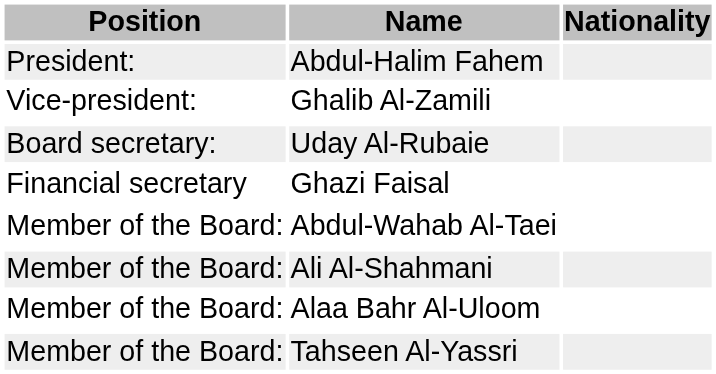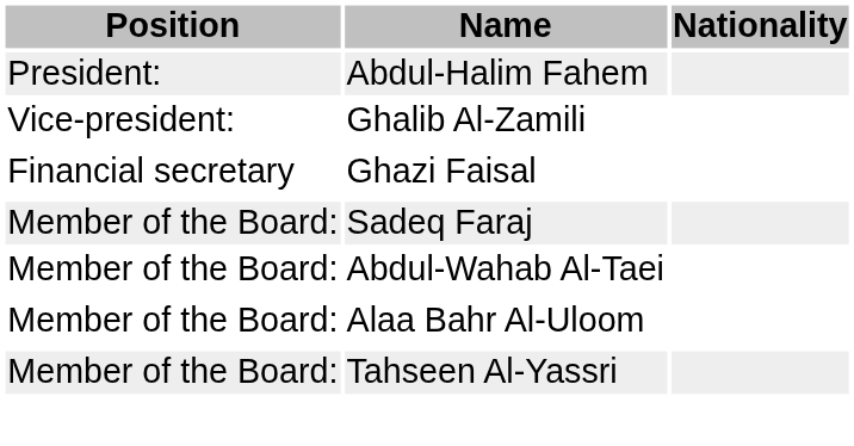- row: Board secretary: | Uday Al-Rubaie
+ row: Member of the Board: | Sadeq Faraj
- row: Member of the Board: | Ali Al-Shahmani
